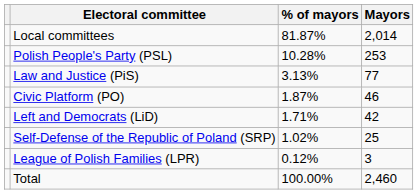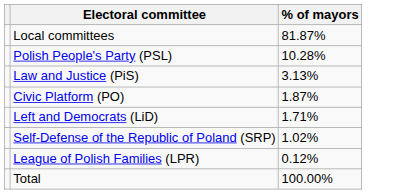- column: Mayors | 2,014 | 253 | 77 | 46 | 42 | 25 | 3 | 2,460
